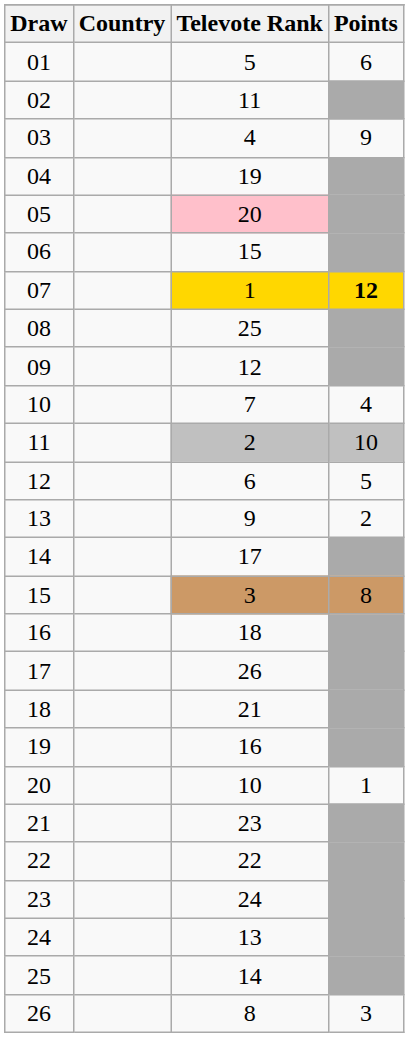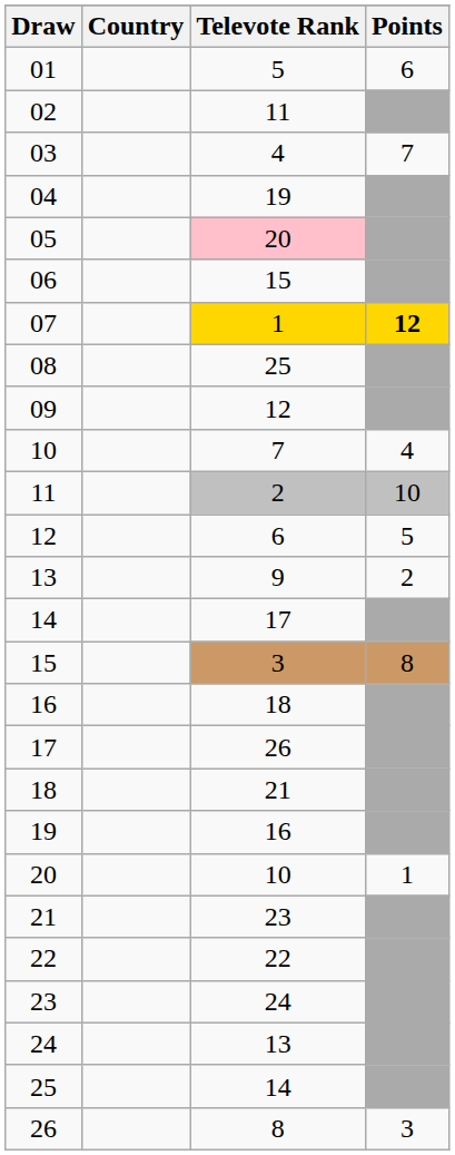03 | Points: 9 -> 7
